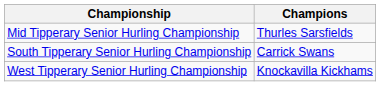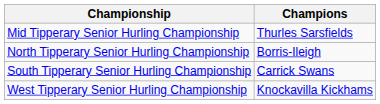+ row: North Tipperary Senior Hurling Championship | Borris-Ileigh
